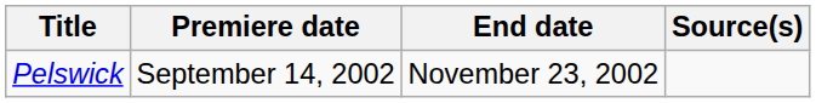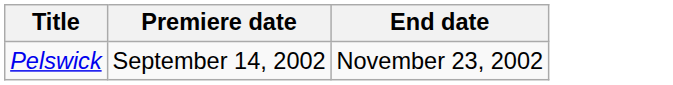- column: Source(s)
